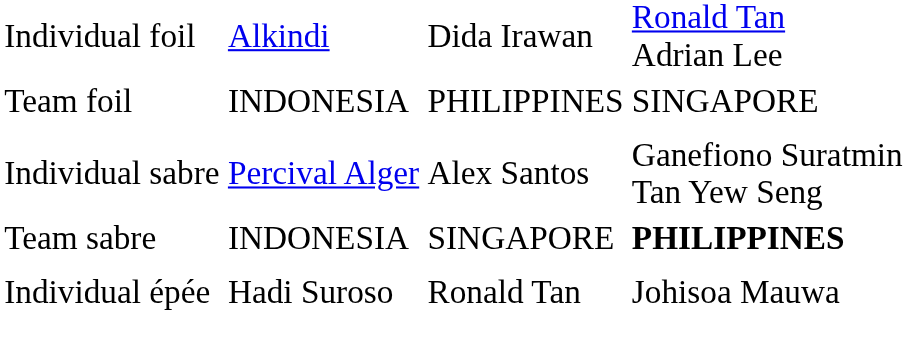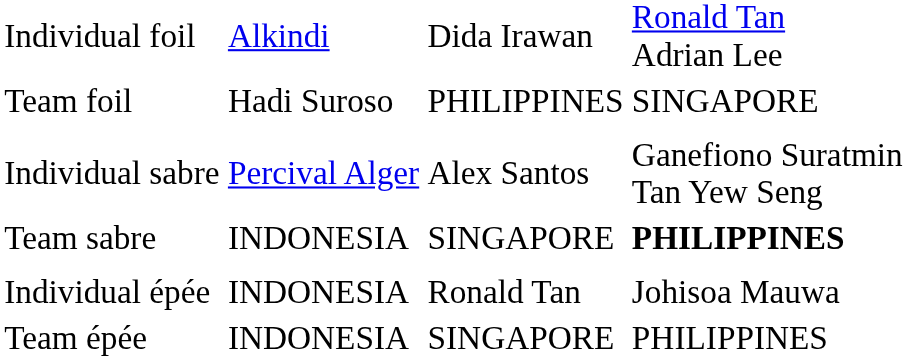Team foil | column 2: INDONESIA -> Hadi Suroso
Individual épée | column 2: Hadi Suroso -> INDONESIA
+ row: Team épée | INDONESIA | SINGAPORE | PHILIPPINES
